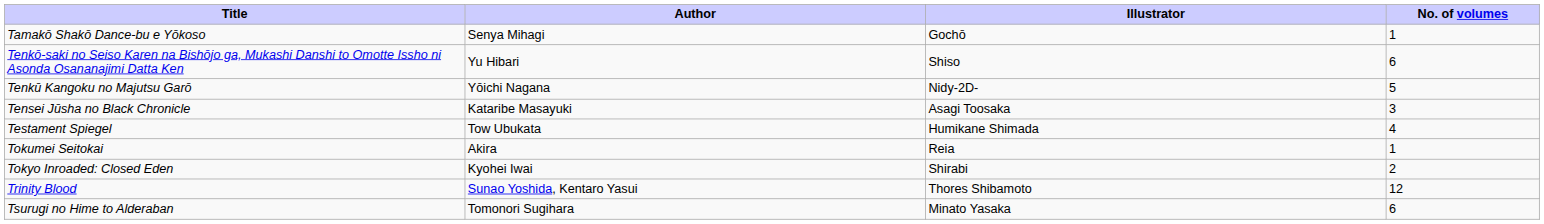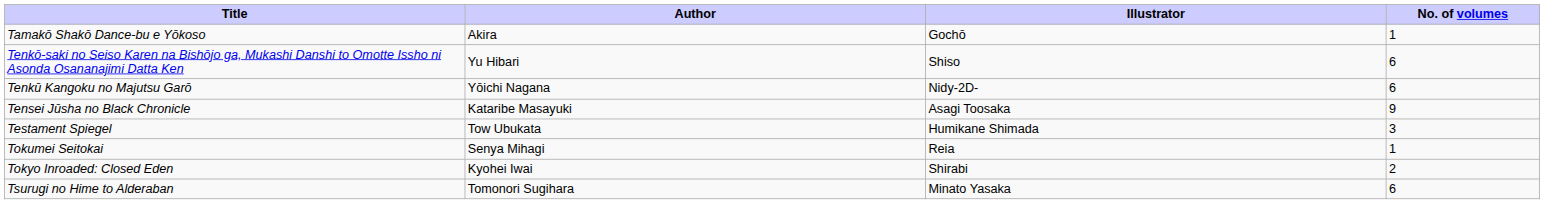Tamakō Shakō Dance-bu e Yōkoso | Author: Senya Mihagi -> Akira
Tenkū Kangoku no Majutsu Garō | No. of volumes: 5 -> 6
Tensei Jūsha no Black Chronicle | No. of volumes: 3 -> 9
Testament Spiegel | No. of volumes: 4 -> 3
Tokumei Seitokai | Author: Akira -> Senya Mihagi
- row: Trinity Blood | Sunao Yoshida, Kentaro Yasui | Thores Shibamoto | 12
